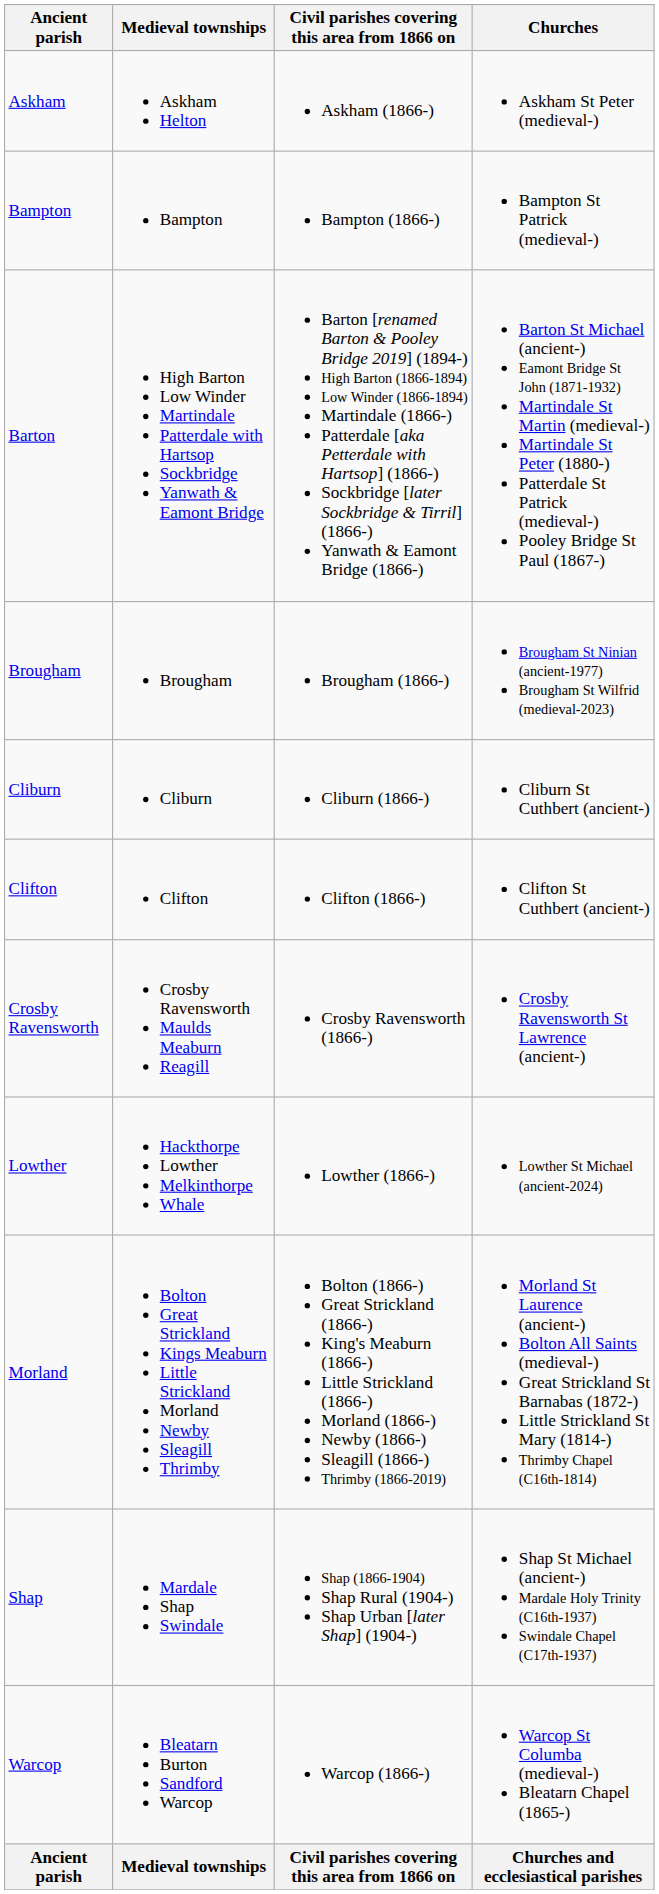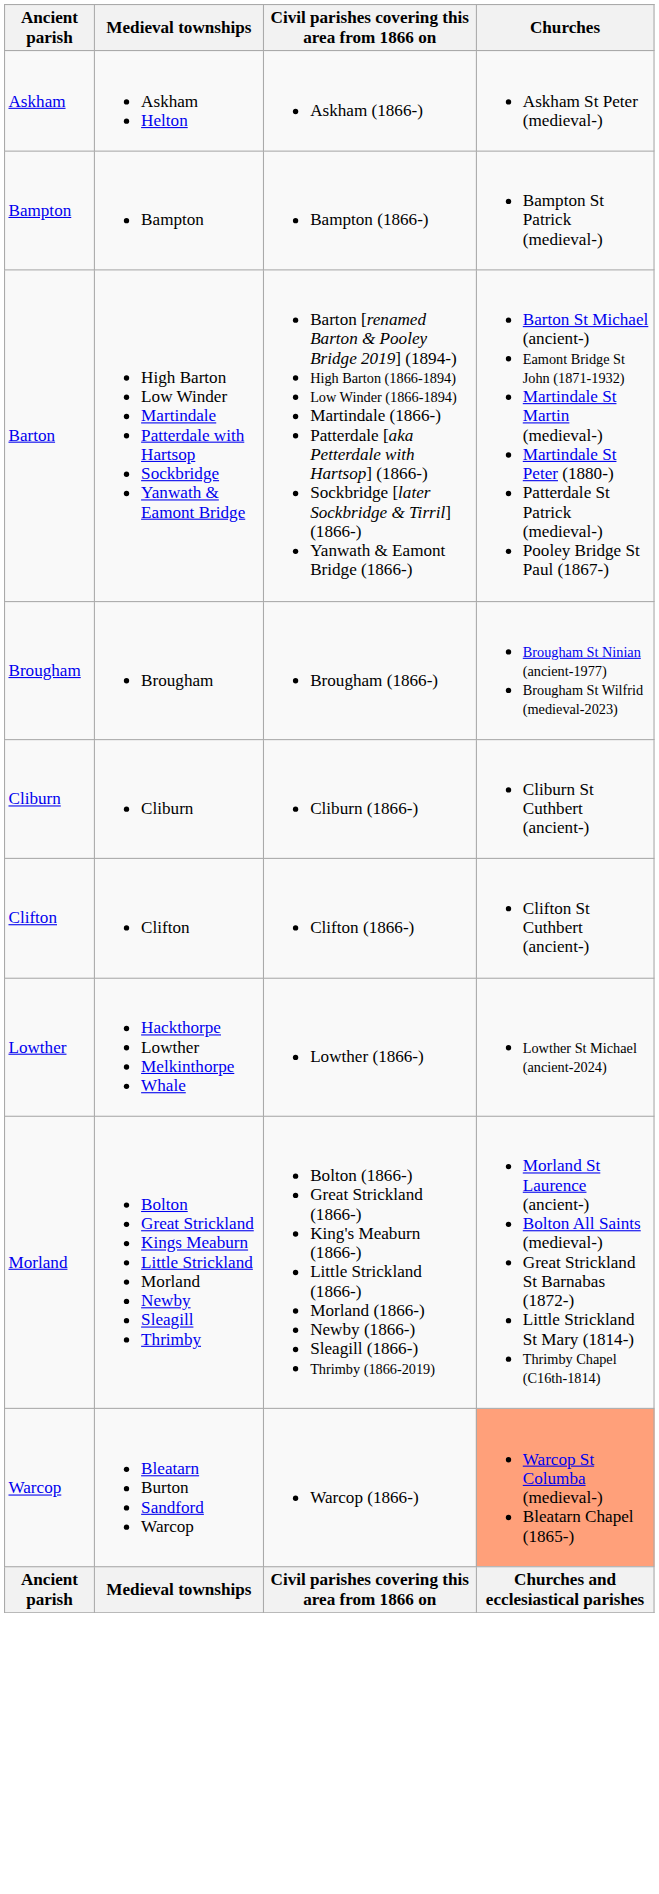- row: Crosby Ravensworth | Crosby Ravensworth Maulds Meaburn Reagill | Crosby Ravensworth (1866-) | Crosby Ravensworth St Lawrence (ancient-)
- row: Shap | Mardale Shap Swindale | Shap (1866-1904) Shap Rural (1904-) Shap Urban [later Shap] (1904-) | Shap St Michael (ancient-) Mardale Holy Trinity (C16th-1937) Swindale Chapel (C17th-1937)
Warcop | Churches: no background -> lightsalmon background
